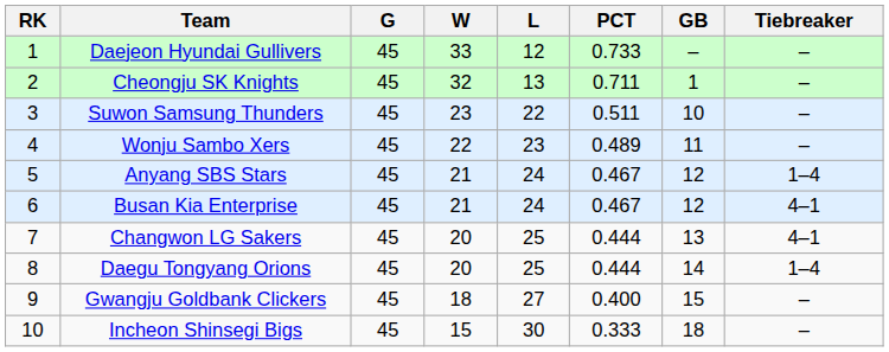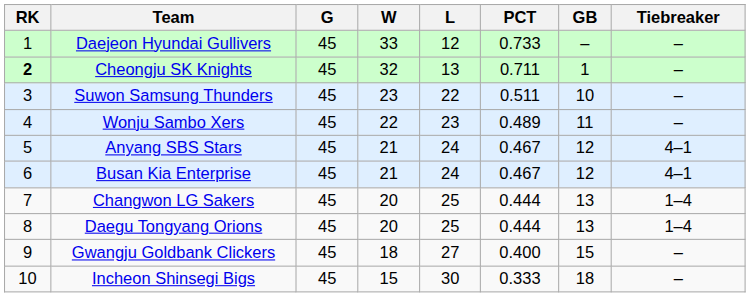Cheongju SK Knights | RK: normal -> bold
Anyang SBS Stars | Tiebreaker: 1–4 -> 4–1
Changwon LG Sakers | Tiebreaker: 4–1 -> 1–4
Daegu Tongyang Orions | GB: 14 -> 13
